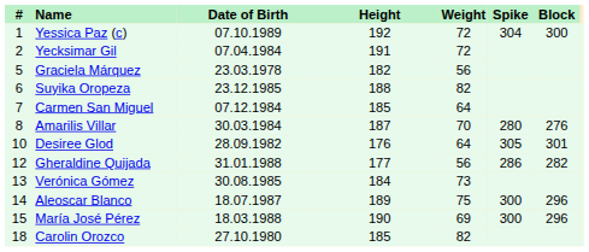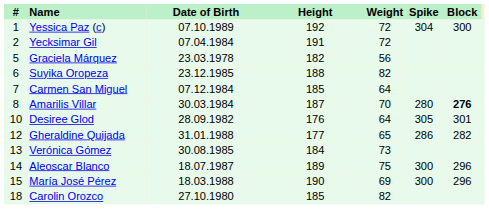Amarilis Villar | Block: normal -> bold
Gheraldine Quijada | Weight: 56 -> 65
